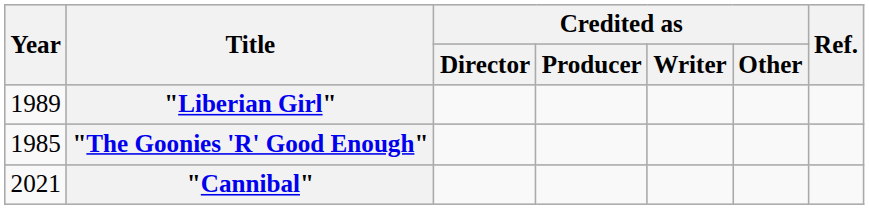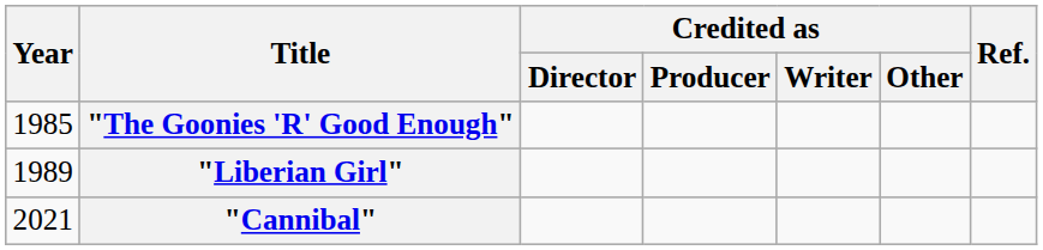rows swapped: "The Goonies 'R' Good Enough" <-> "Liberian Girl"
